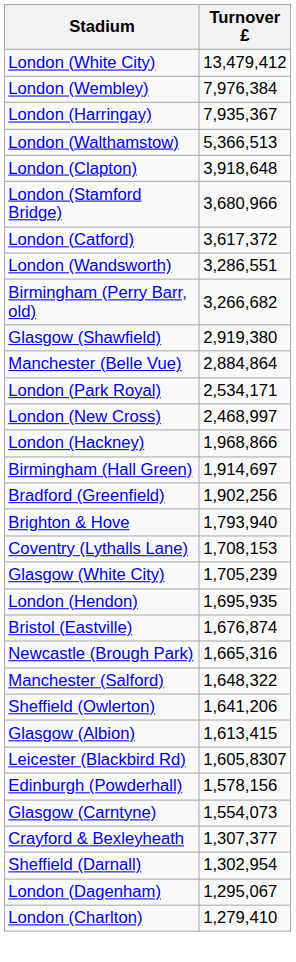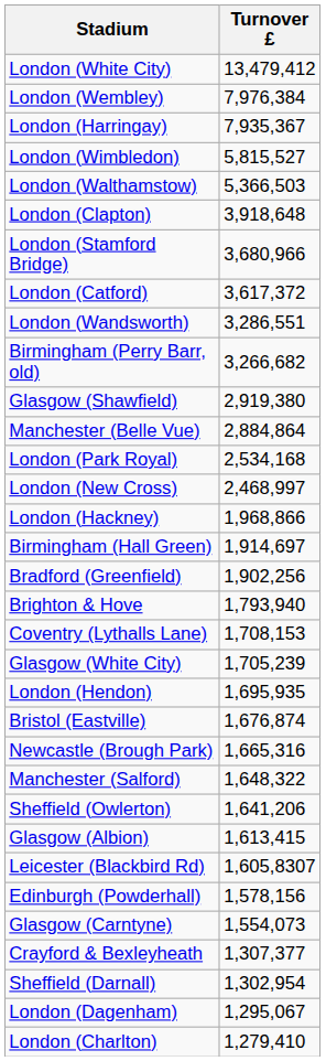+ row: London (Wimbledon) | 5,815,527
London (Walthamstow) | Turnover £: 5,366,513 -> 5,366,503
London (Park Royal) | Turnover £: 2,534,171 -> 2,534,168
